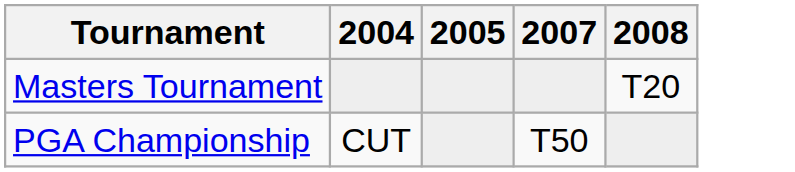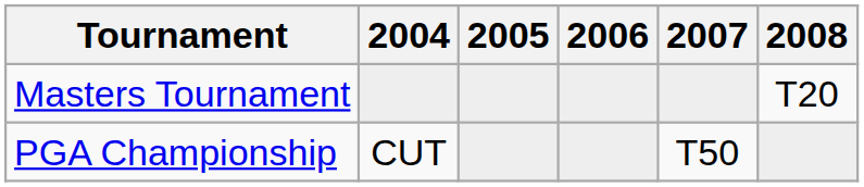+ column: 2006
